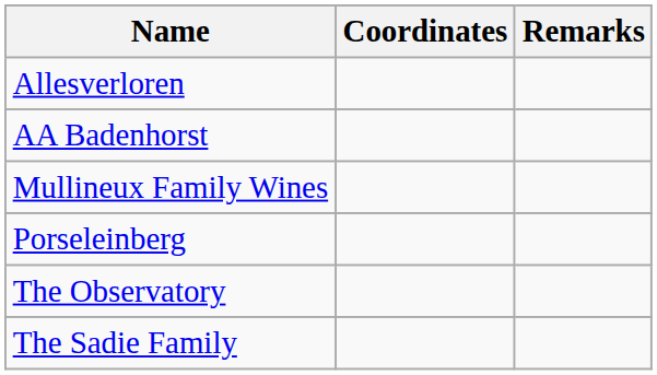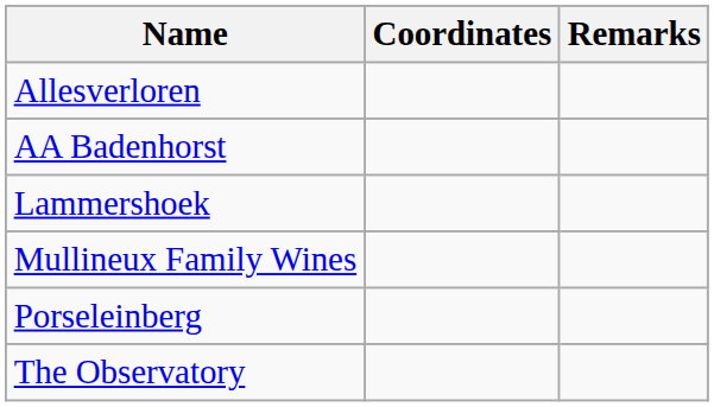+ row: Lammershoek
- row: The Sadie Family
